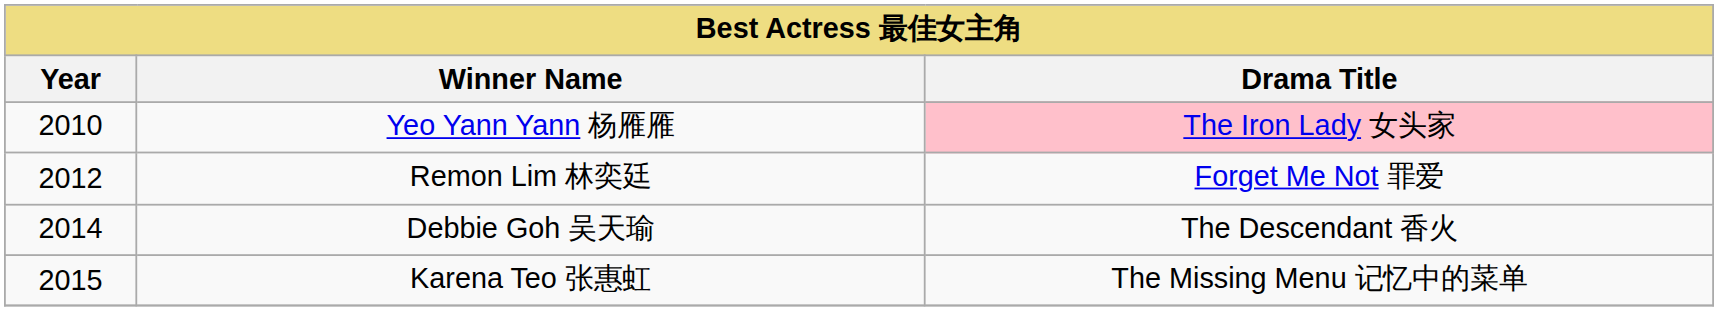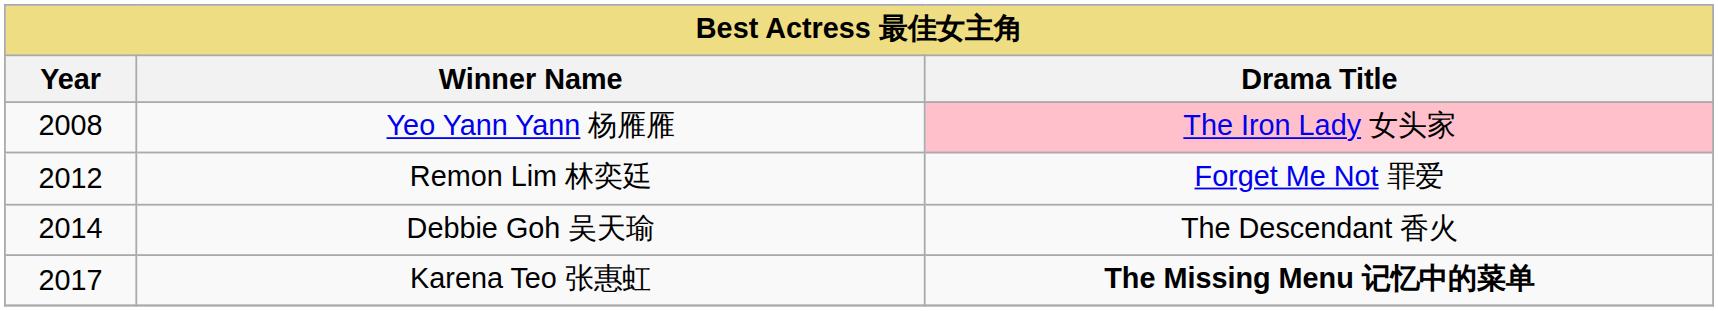Yeo Yann Yann 杨雁雁 | Year: 2010 -> 2008
Karena Teo 张惠虹 | Year: 2015 -> 2017
Karena Teo 张惠虹 | Drama Title: normal -> bold
